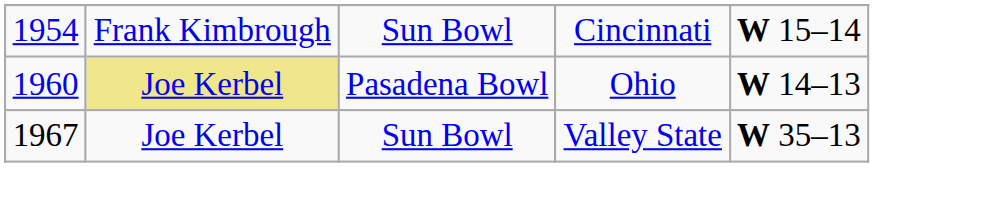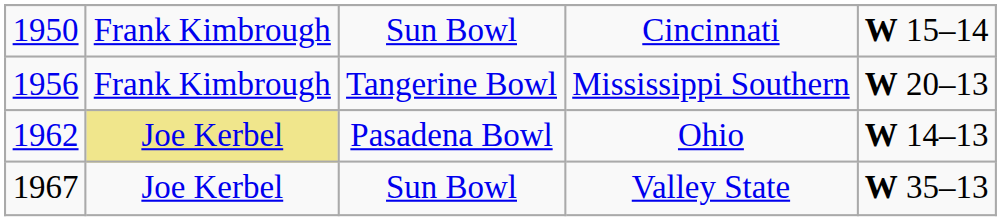Cincinnati | column 1: 1954 -> 1950
+ row: 1956 | Frank Kimbrough | Tangerine Bowl | Mississippi Southern | W 20–13
Ohio | column 1: 1960 -> 1962
